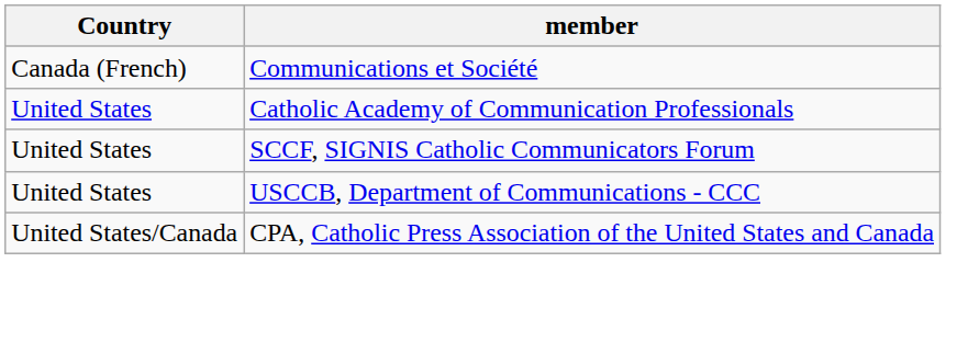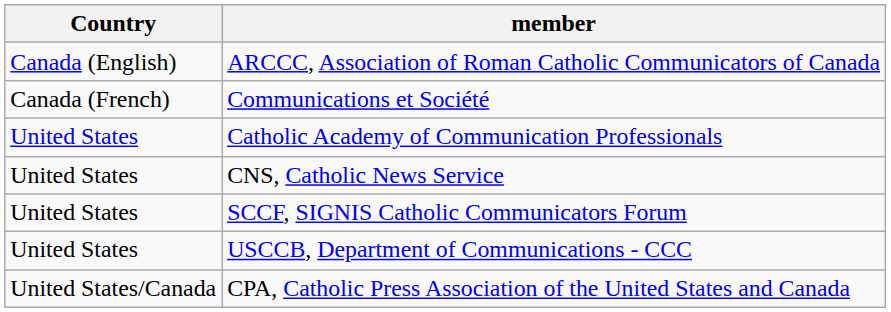+ row: Canada (English) | ARCCC, Association of Roman Catholic Communicators of Canada
+ row: United States | CNS, Catholic News Service
